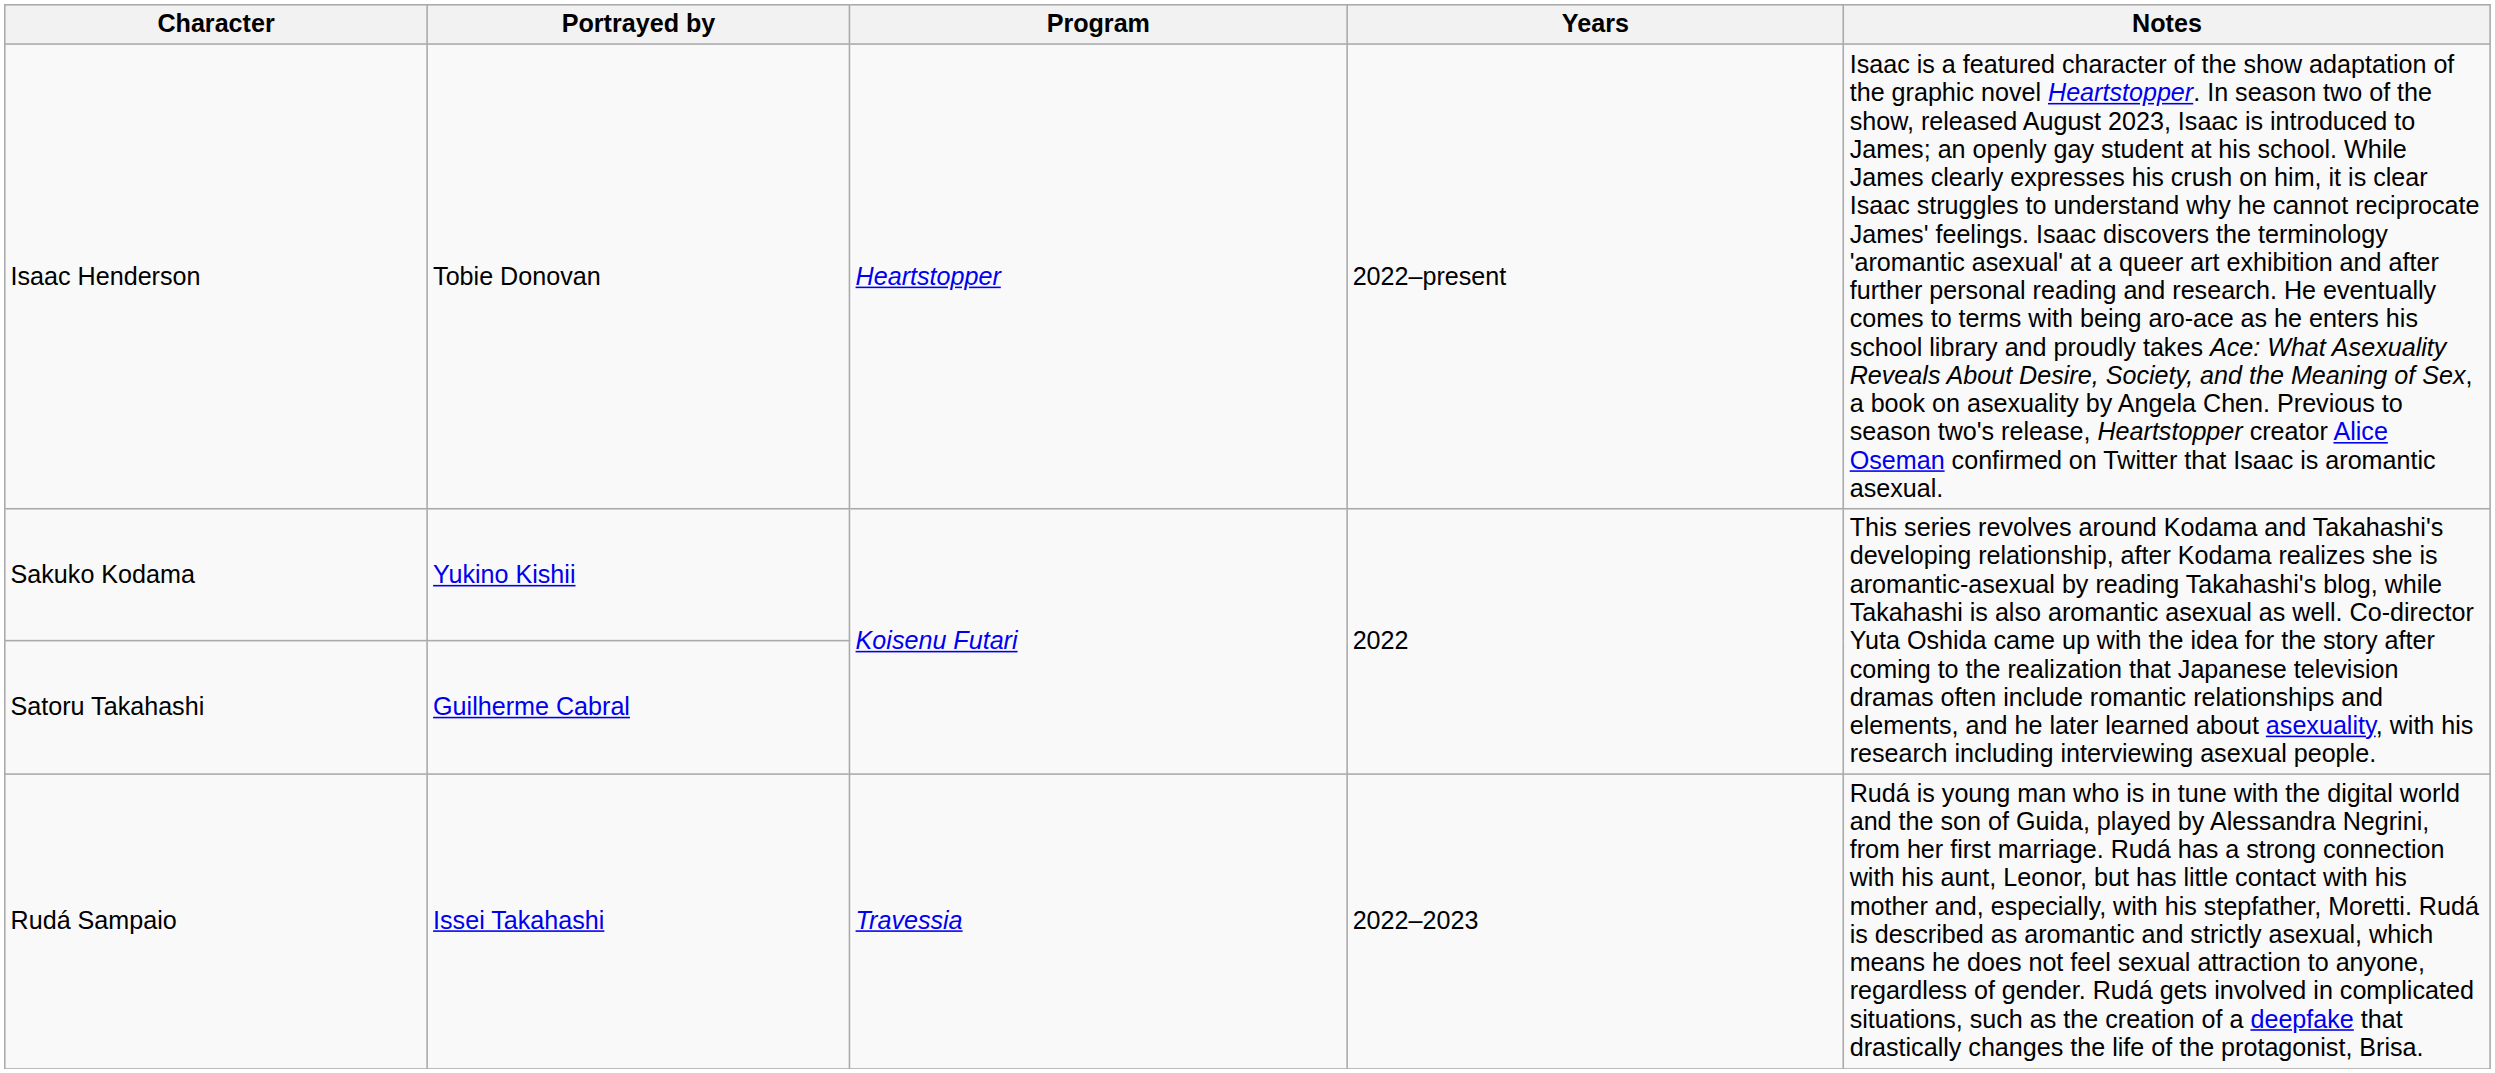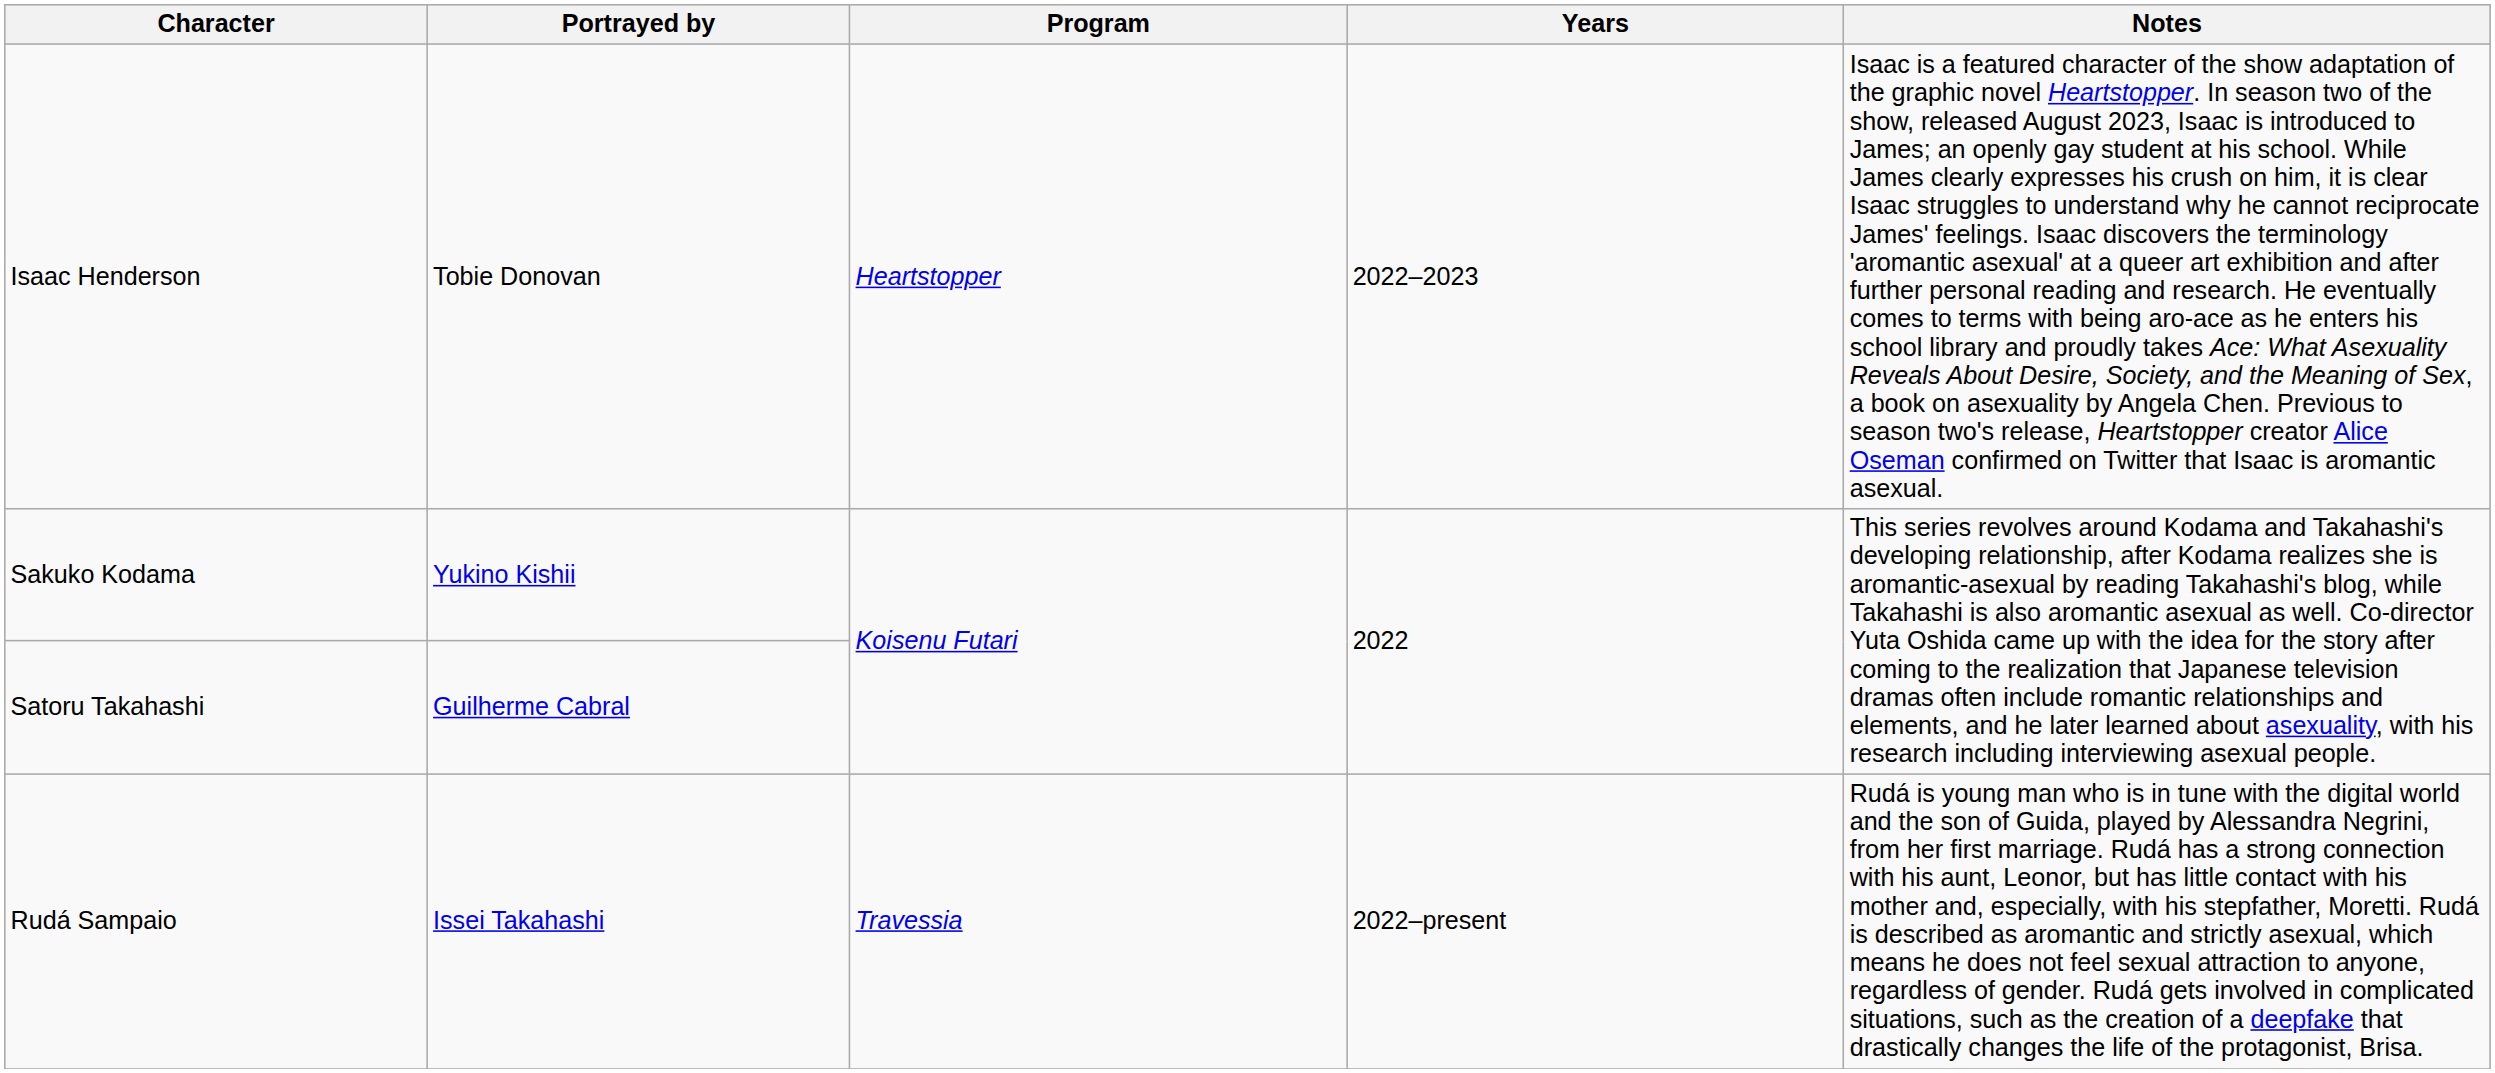Isaac Henderson | Years: 2022–present -> 2022–2023
Rudá Sampaio | Years: 2022–2023 -> 2022–present
